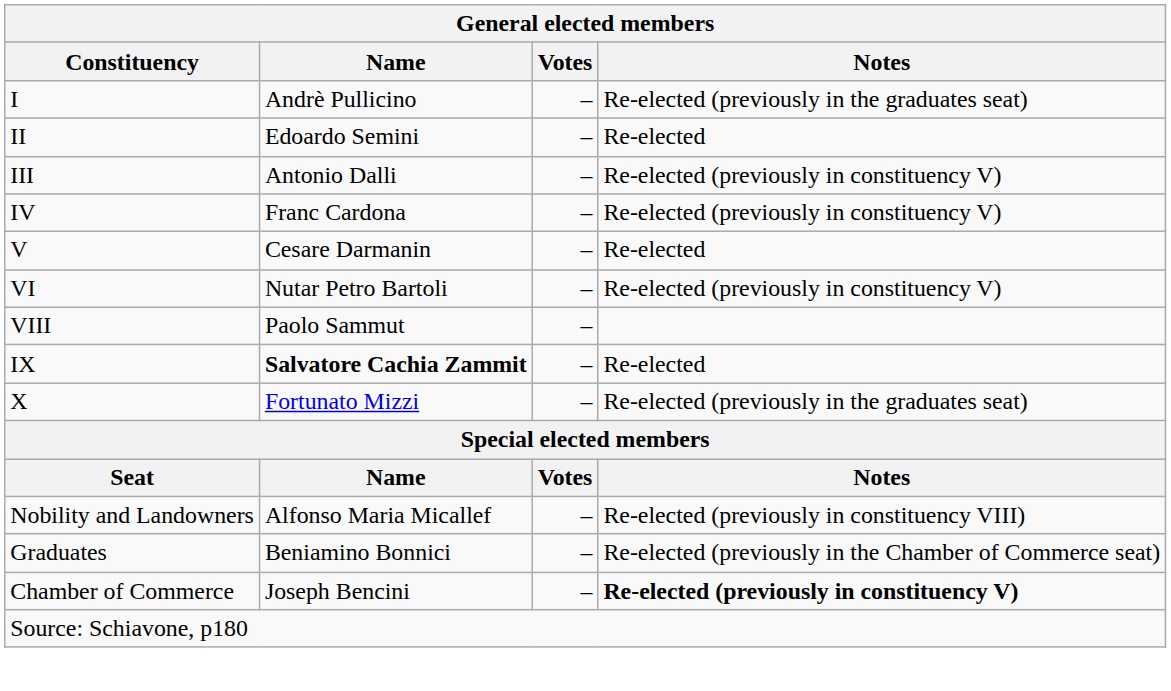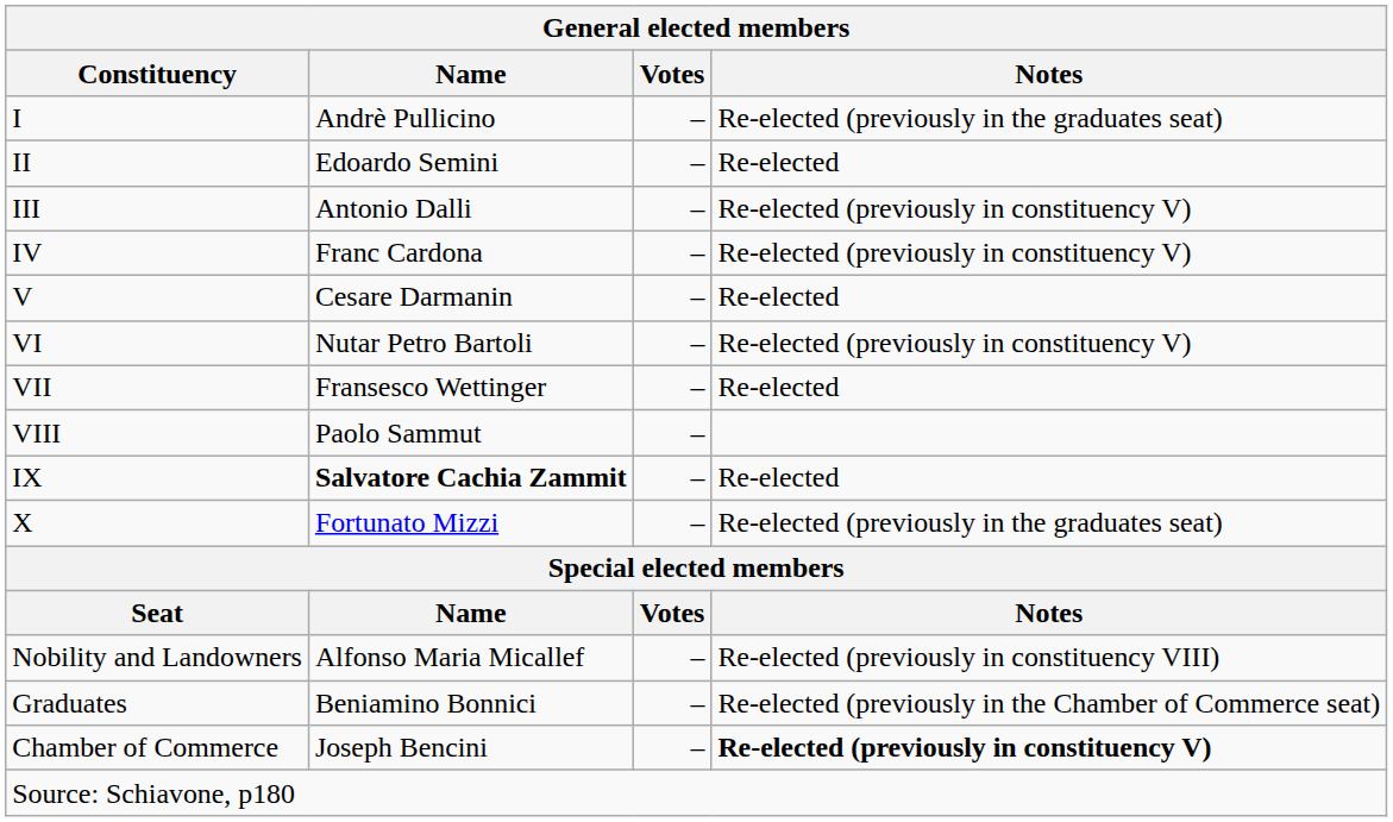+ row: VII | Fransesco Wettinger | – | Re-elected
